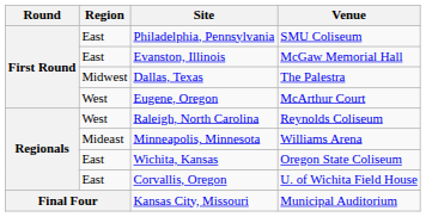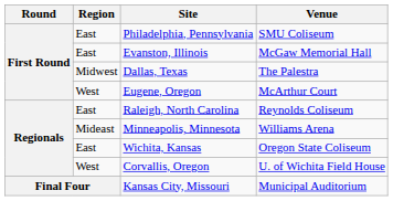Raleigh, North Carolina | Region: West -> East
Corvallis, Oregon | Region: East -> West
